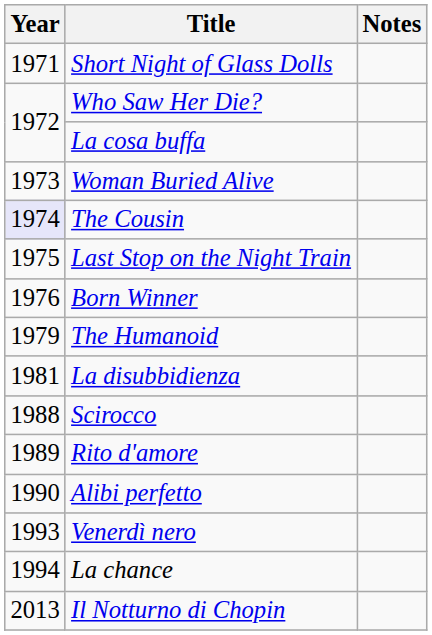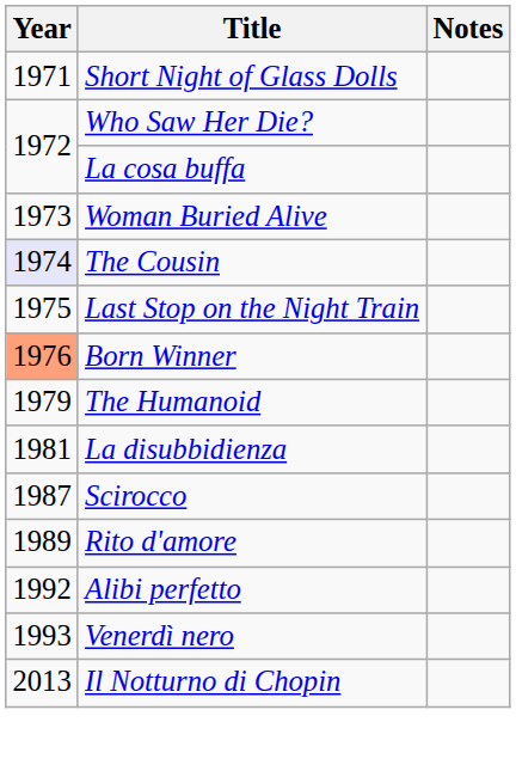Born Winner | Year: no background -> lightsalmon background
Scirocco | Year: 1988 -> 1987
Alibi perfetto | Year: 1990 -> 1992
- row: 1994 | La chance
